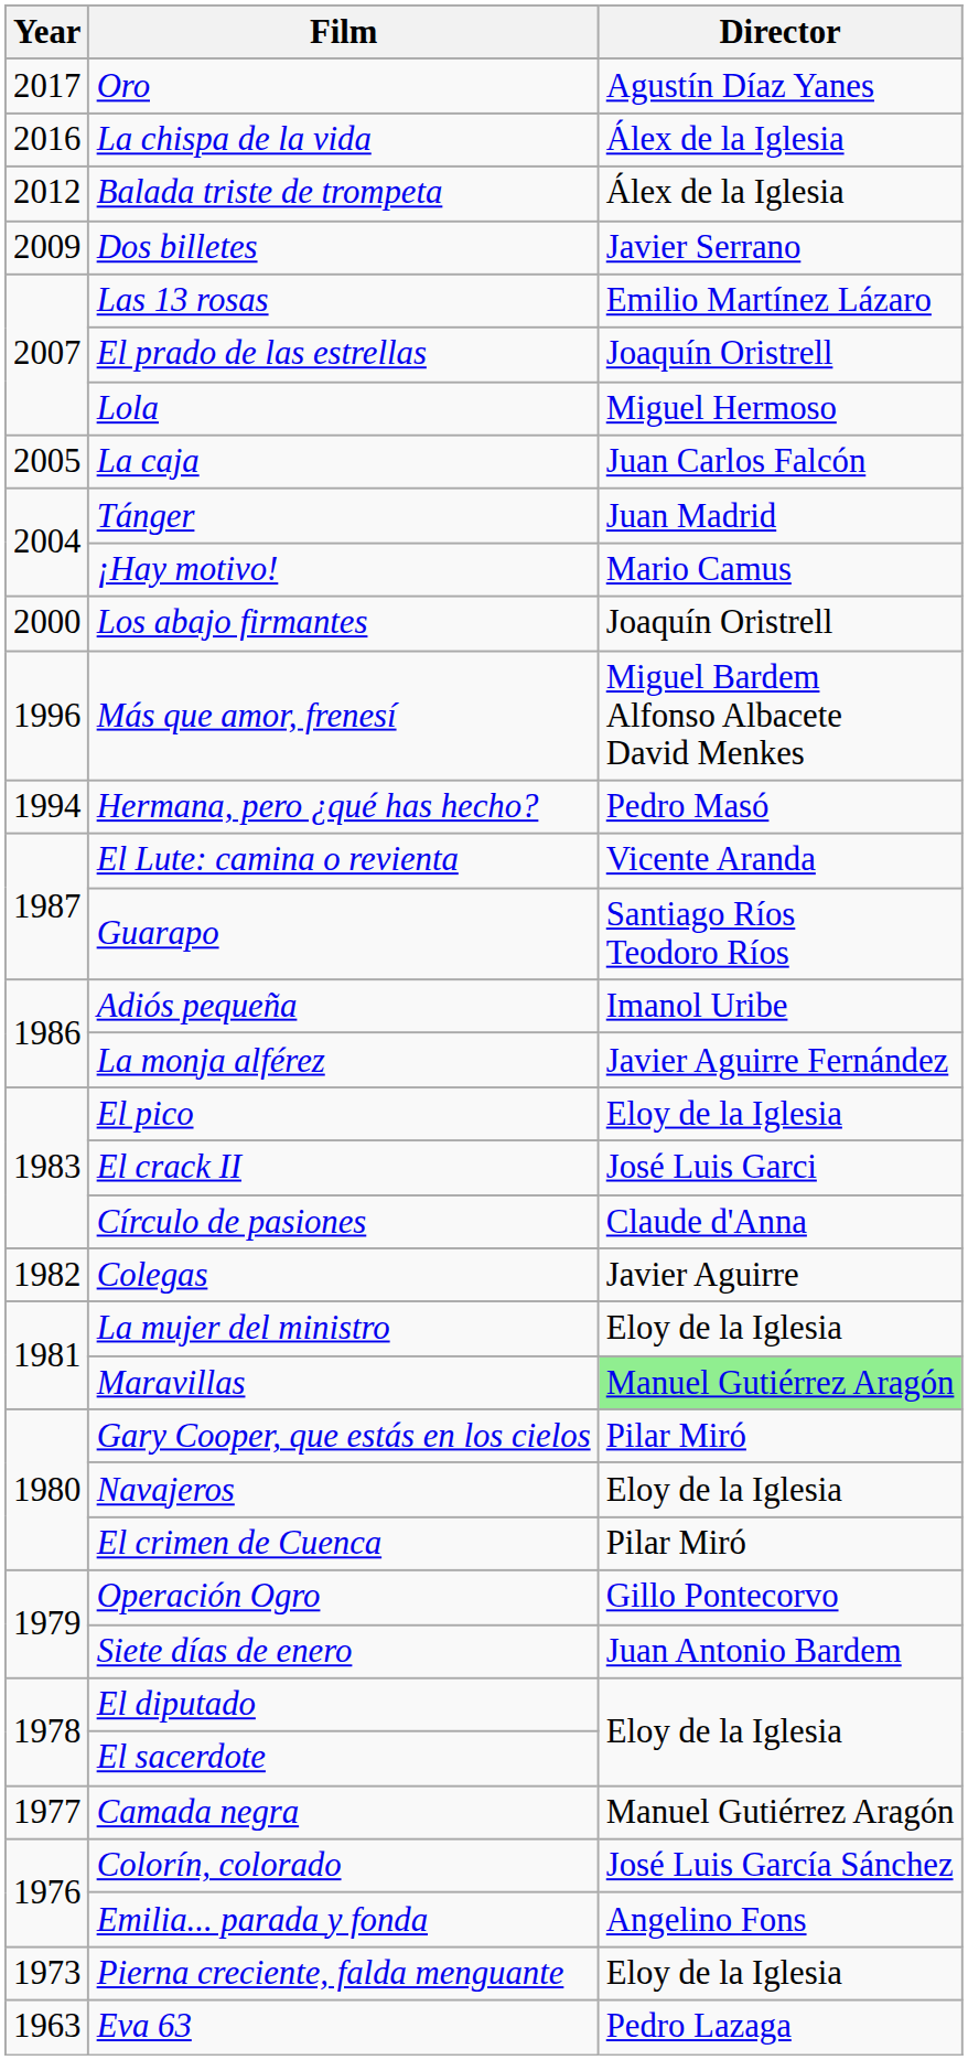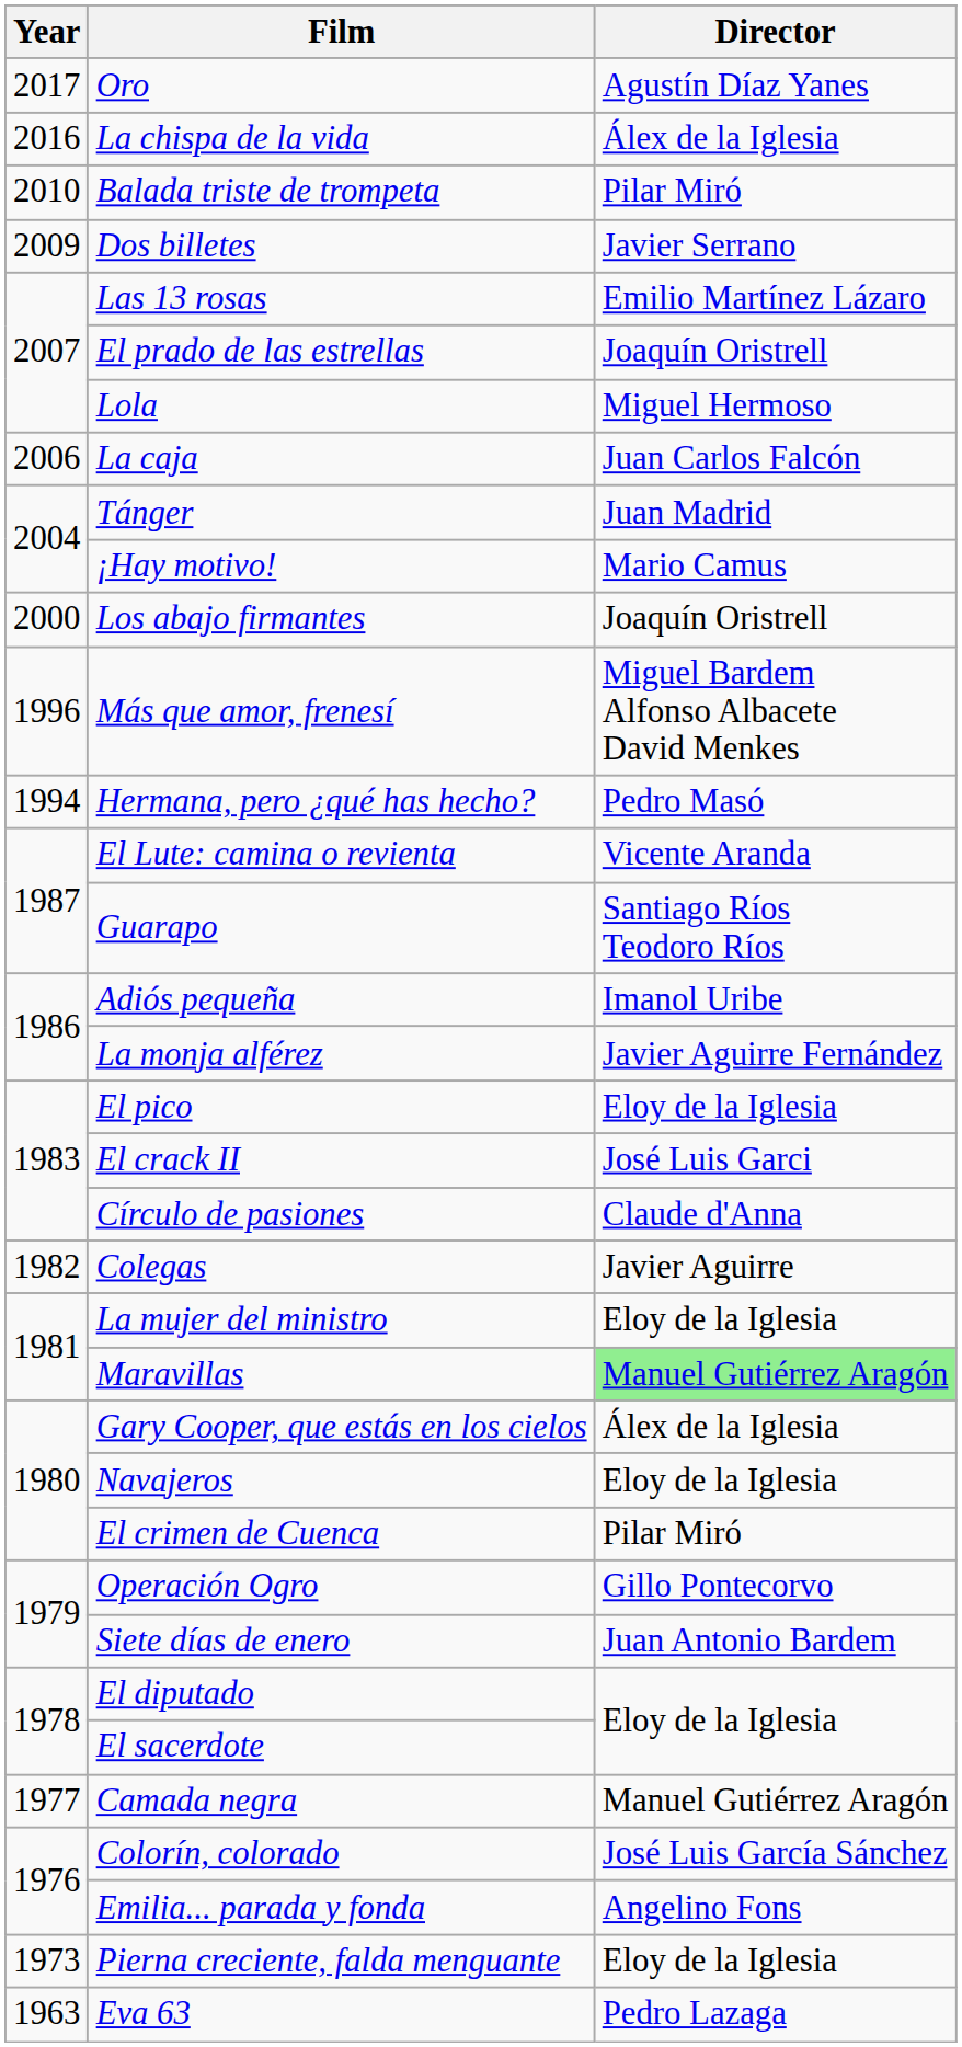Balada triste de trompeta | Year: 2012 -> 2010
Balada triste de trompeta | Director: Álex de la Iglesia -> Pilar Miró
La caja | Year: 2005 -> 2006
Gary Cooper, que estás en los cielos | Director: Pilar Miró -> Álex de la Iglesia
